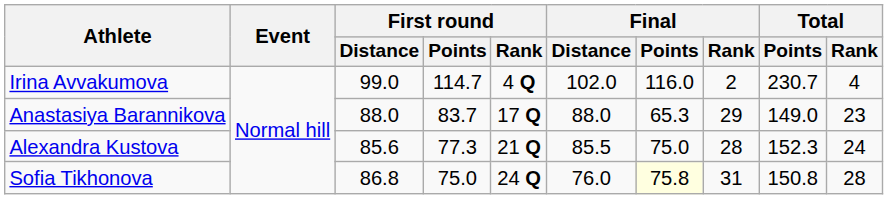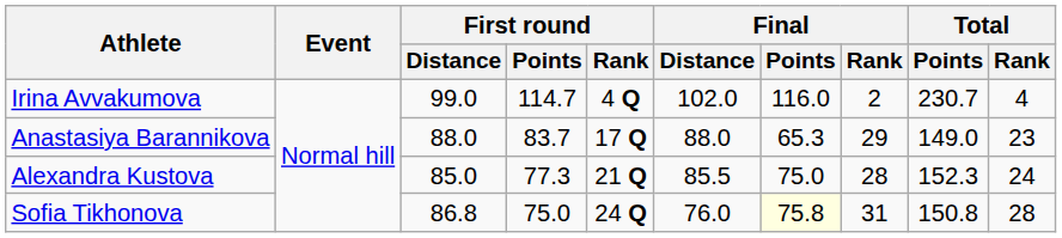Alexandra Kustova | First round / Distance: 85.6 -> 85.0
